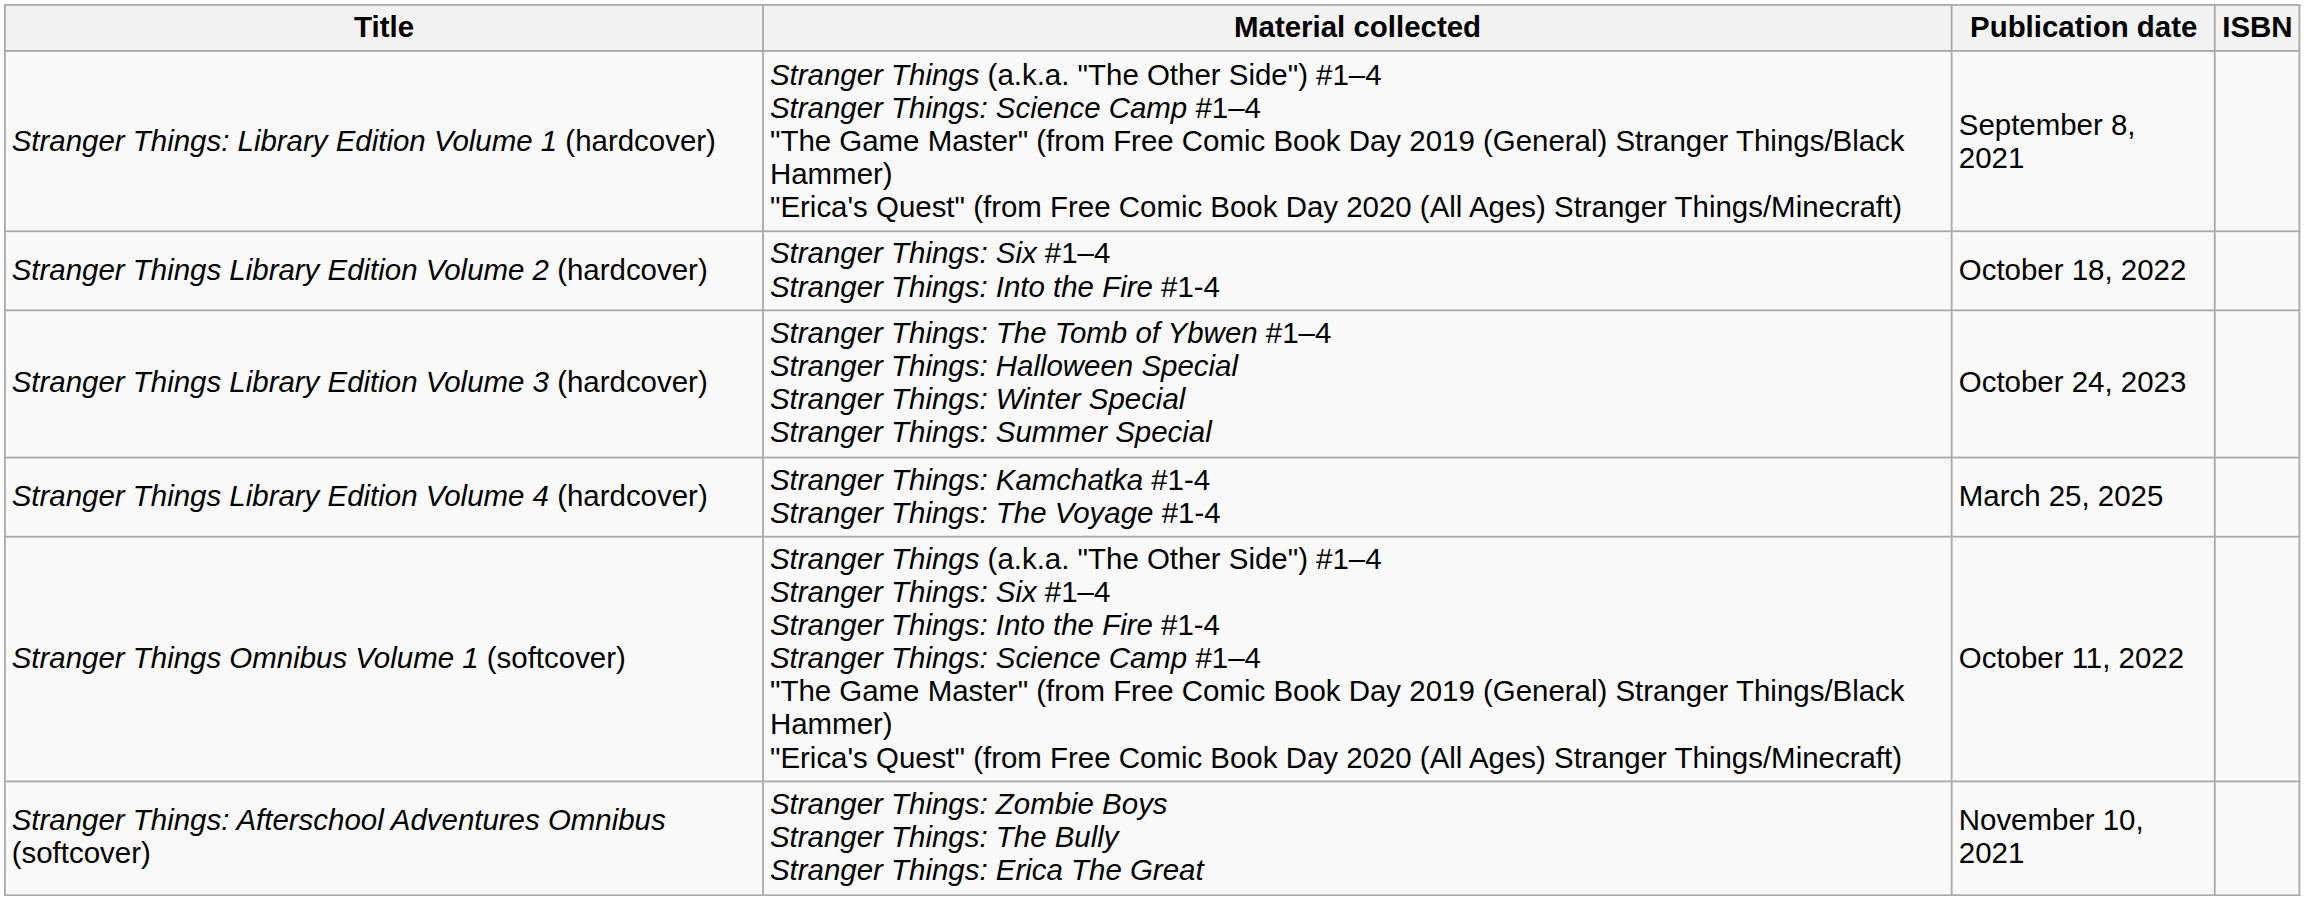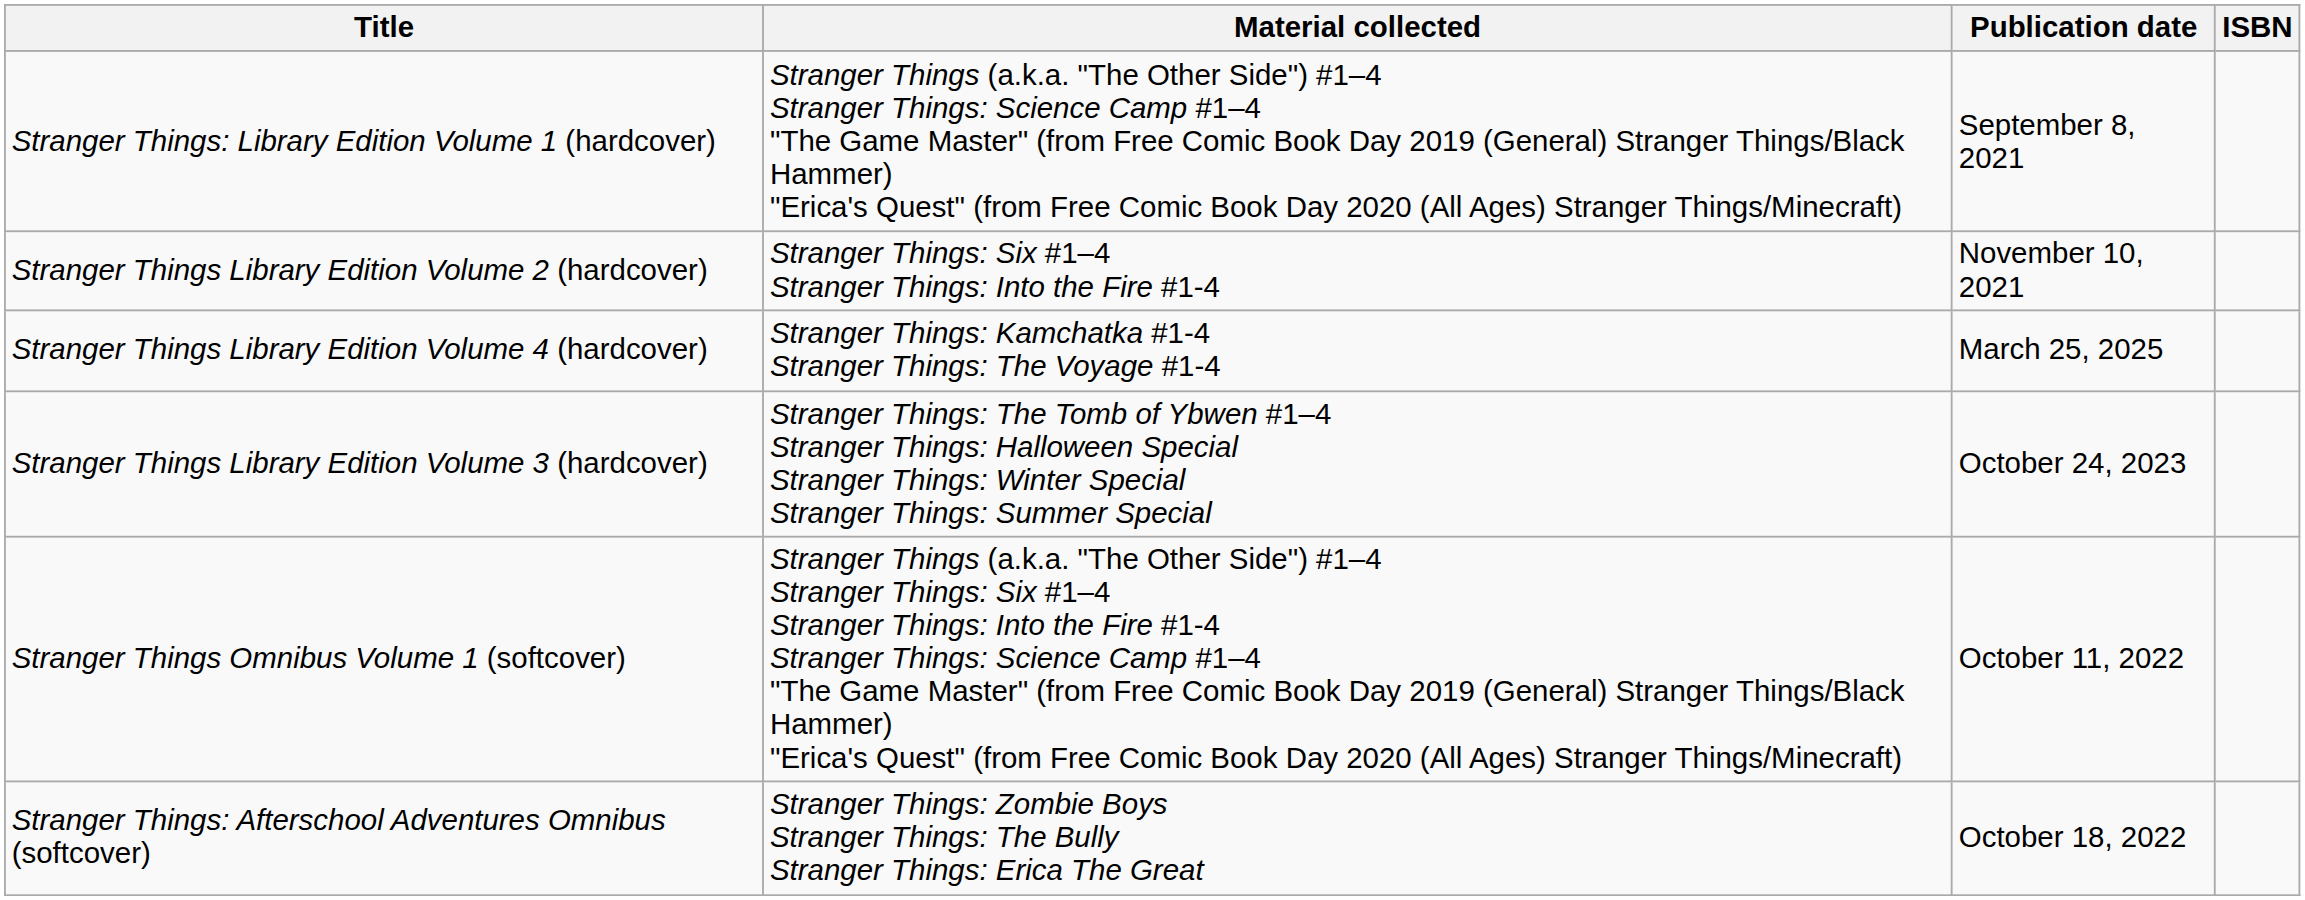Stranger Things Library Edition Volume 2 (hardcover) | Publication date: October 18, 2022 -> November 10, 2021
rows swapped: Stranger Things Library Edition Volume 3 (hardcover) <-> Stranger Things Library Edition Volume 4 (hardcover)
Stranger Things: Afterschool Adventures Omnibus (softcover) | Publication date: November 10, 2021 -> October 18, 2022
